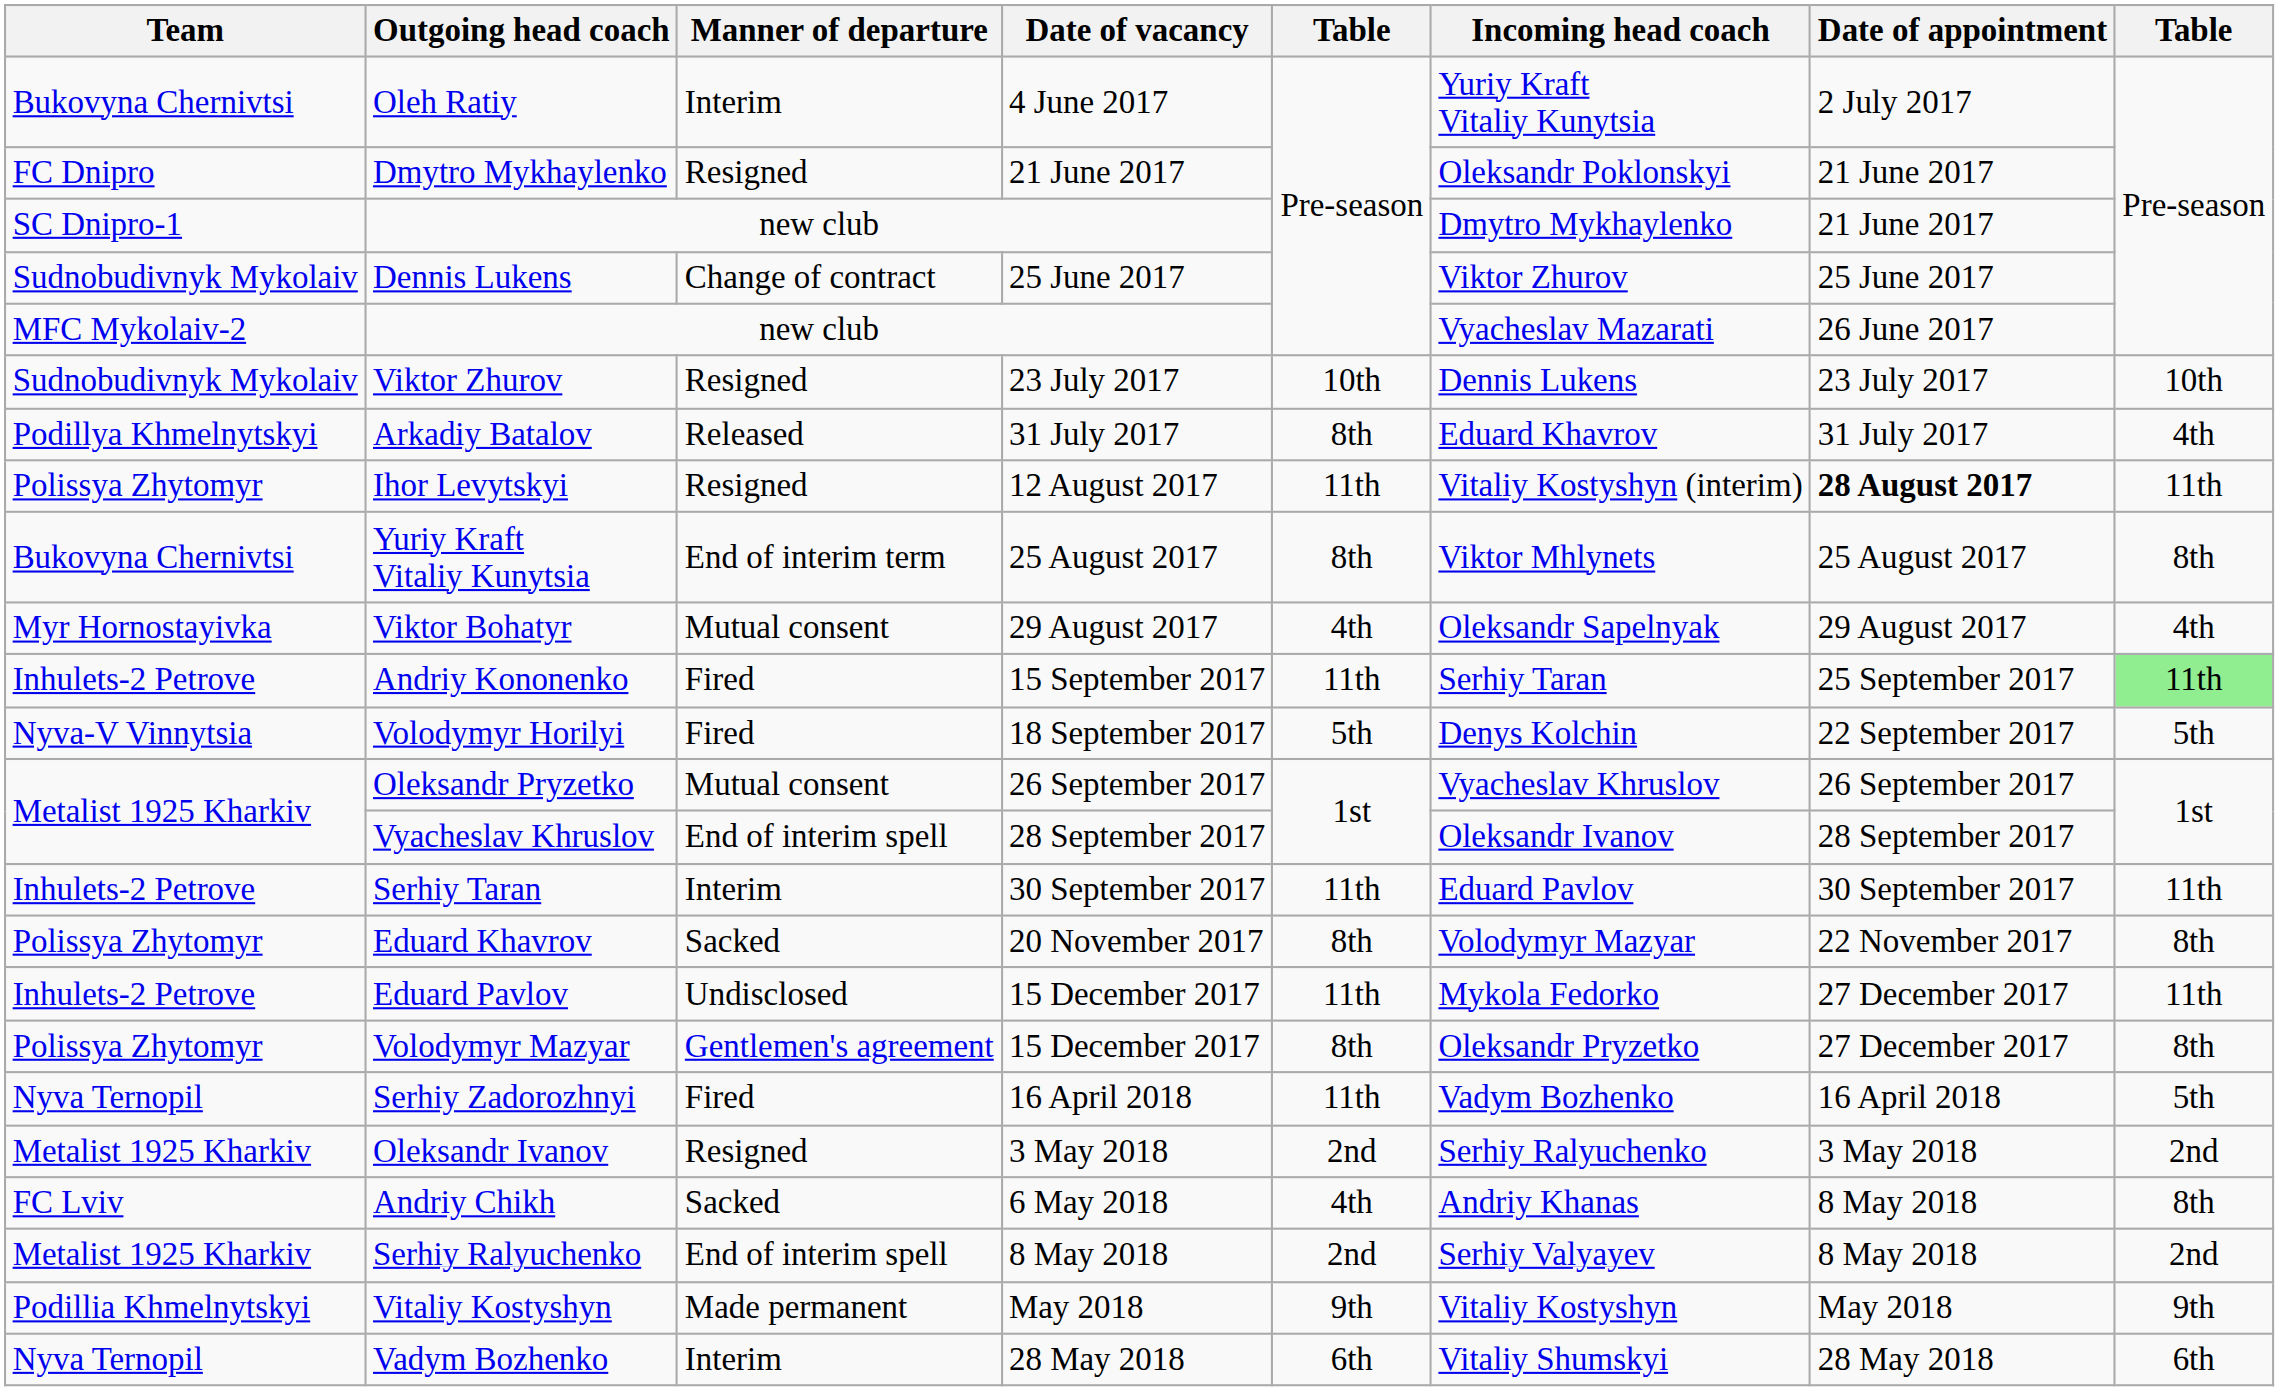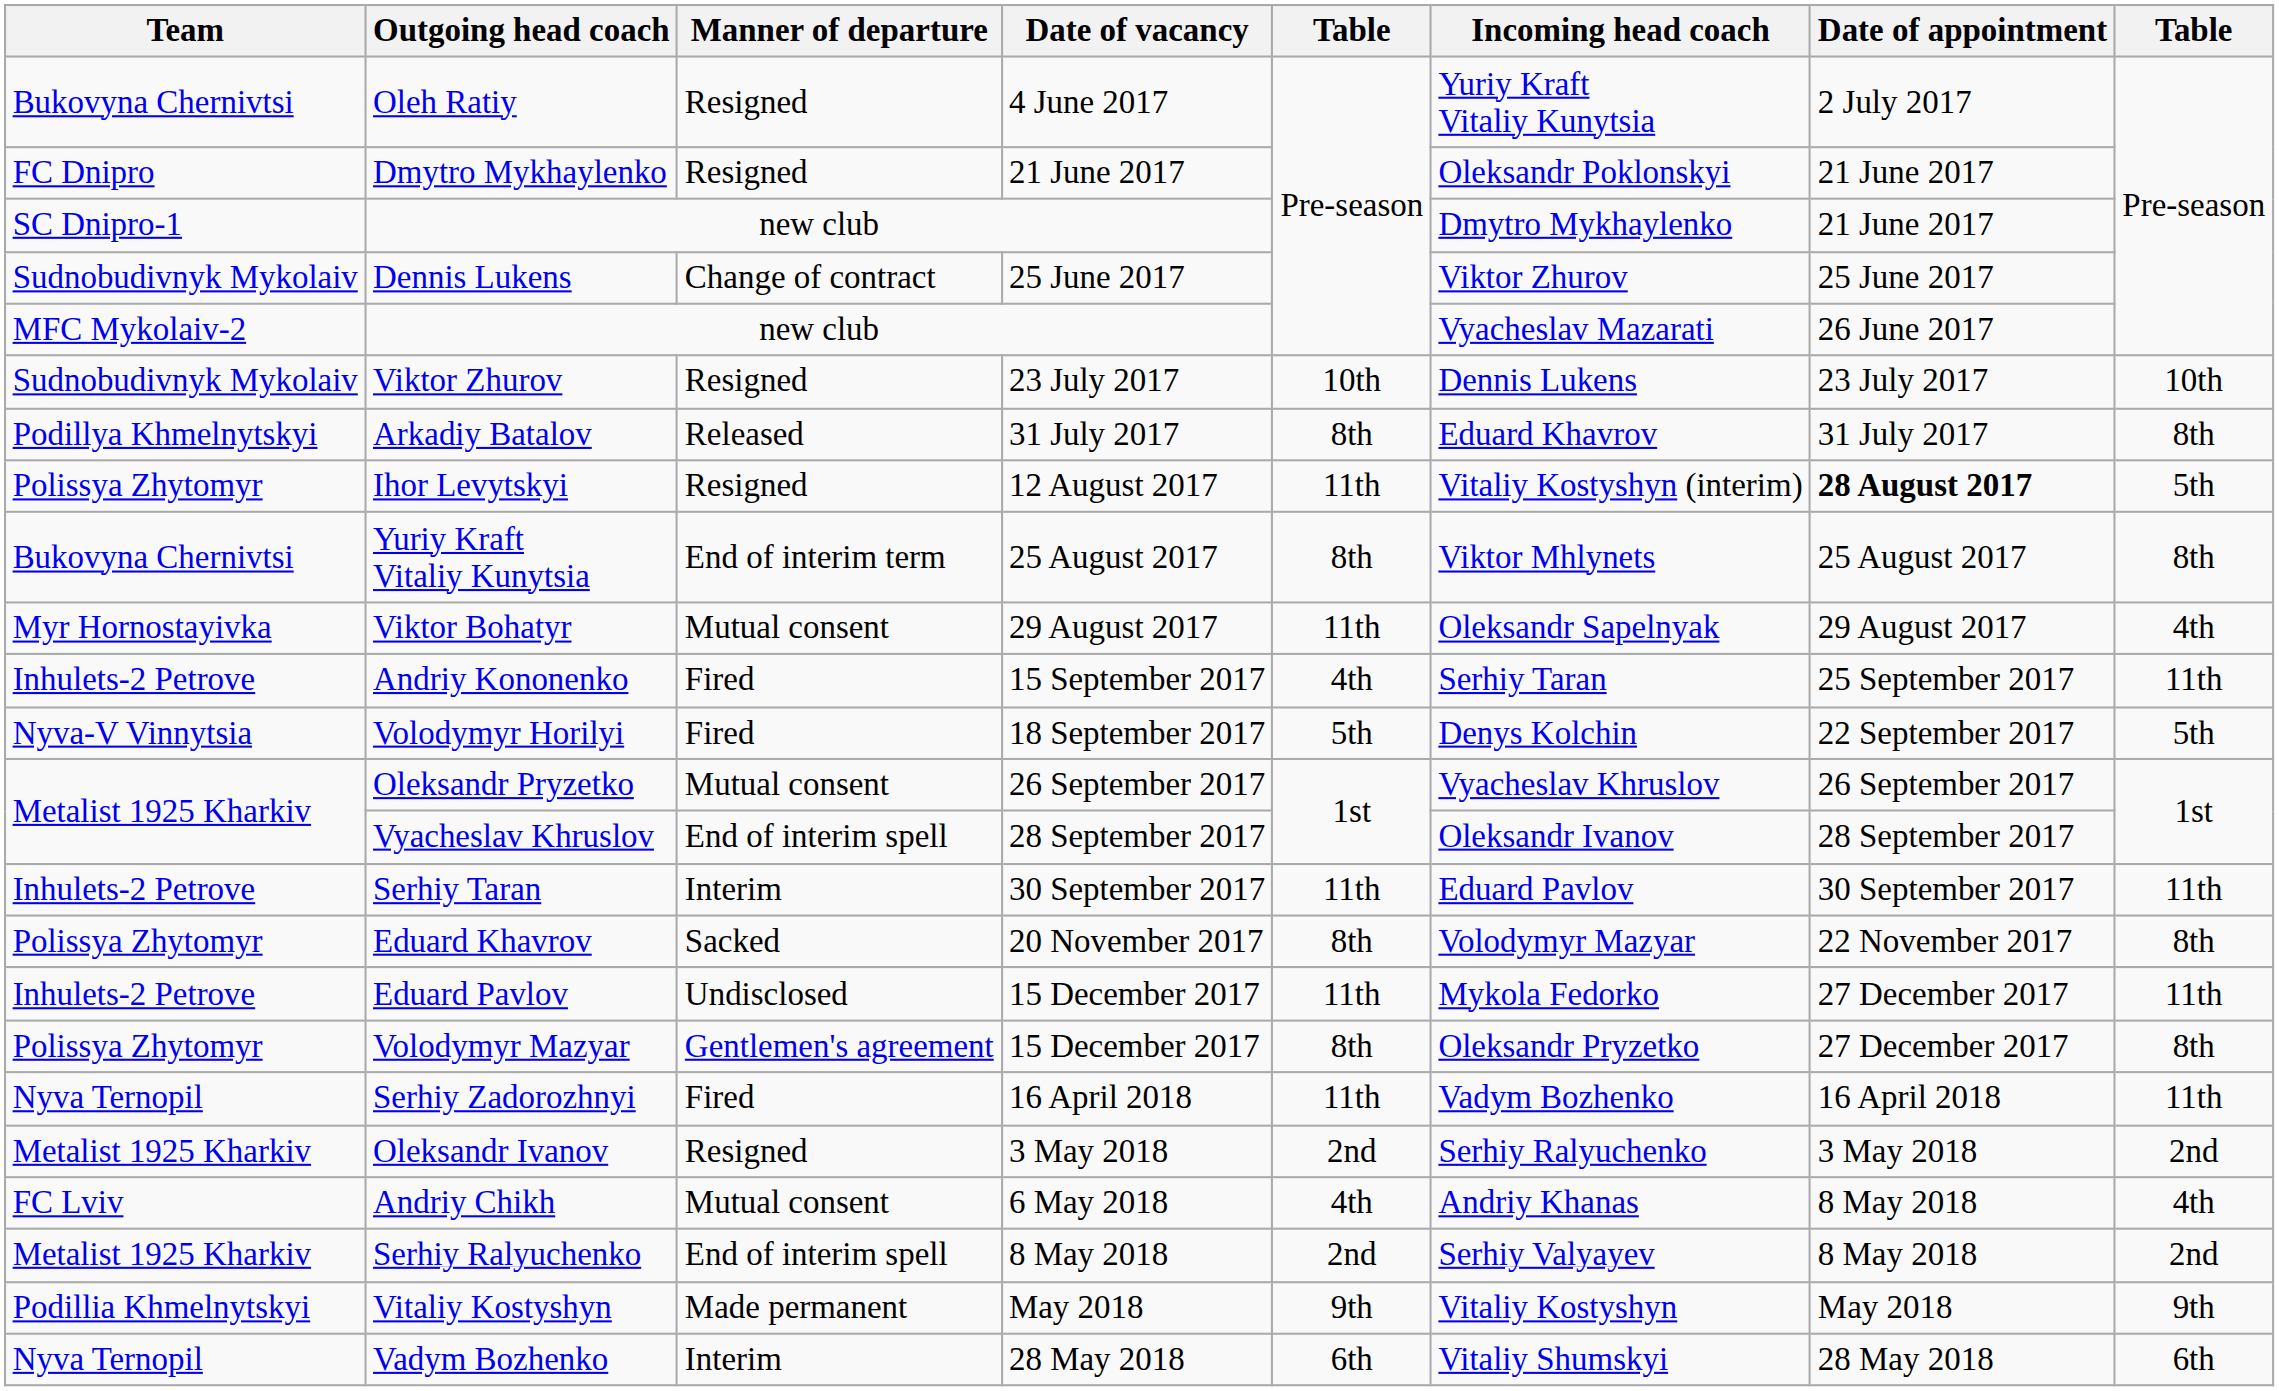Oleh Ratiy | Manner of departure: Interim -> Resigned
Arkadiy Batalov | column 8: 4th -> 8th
Ihor Levytskyi | column 8: 11th -> 5th
Viktor Bohatyr | column 5: 4th -> 11th
Andriy Kononenko | column 5: 11th -> 4th
Andriy Kononenko | column 8: lightgreen background -> no background
Serhiy Zadorozhnyi | column 8: 5th -> 11th
Andriy Chikh | Manner of departure: Sacked -> Mutual consent
Andriy Chikh | column 8: 8th -> 4th
